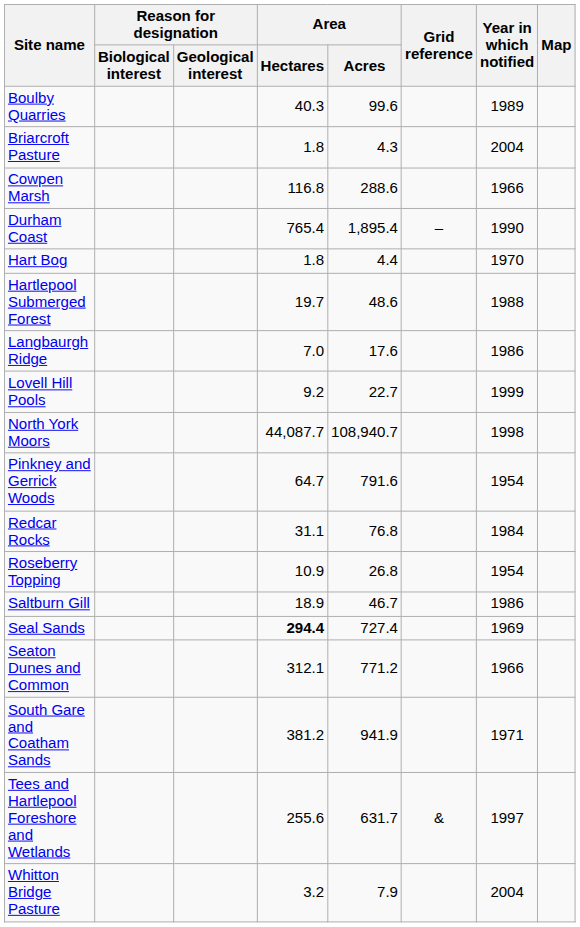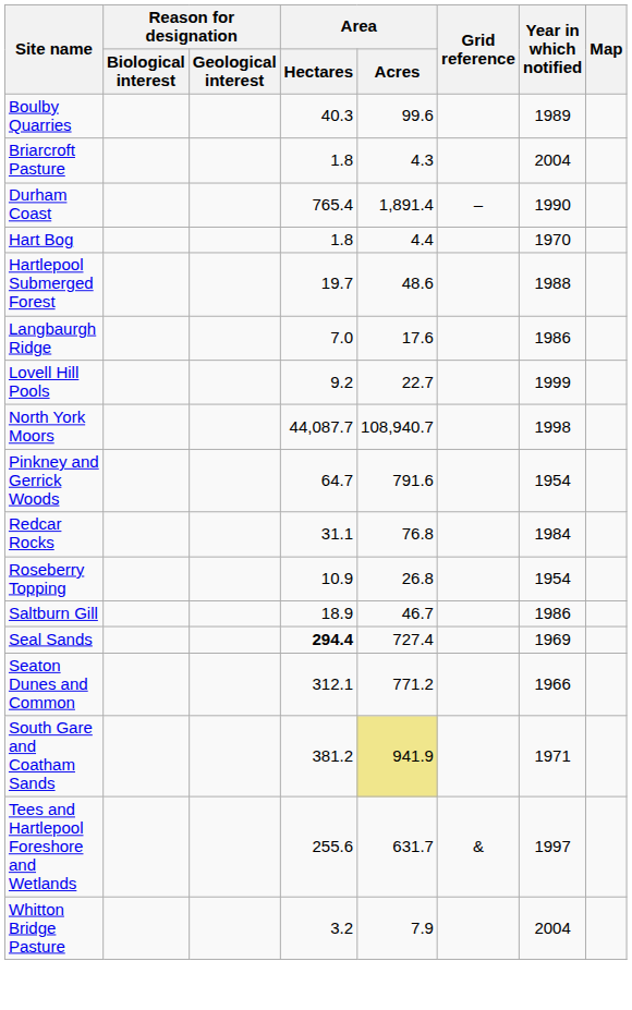- row: Cowpen Marsh | 116.8 | 288.6 | 1966
Durham Coast | Area / Acres: 1,895.4 -> 1,891.4
South Gare and Coatham Sands | Area / Acres: no background -> khaki background
